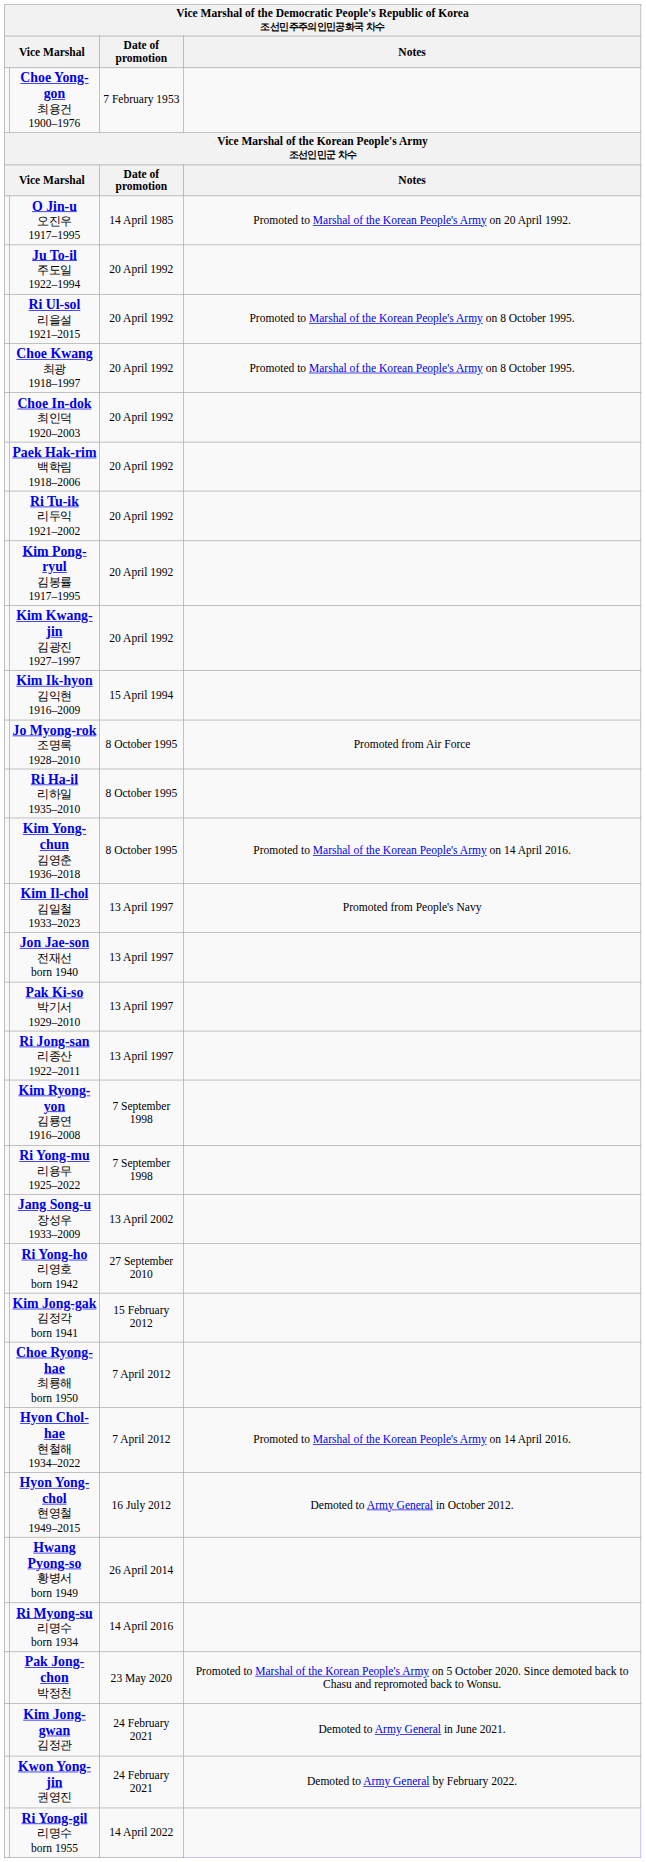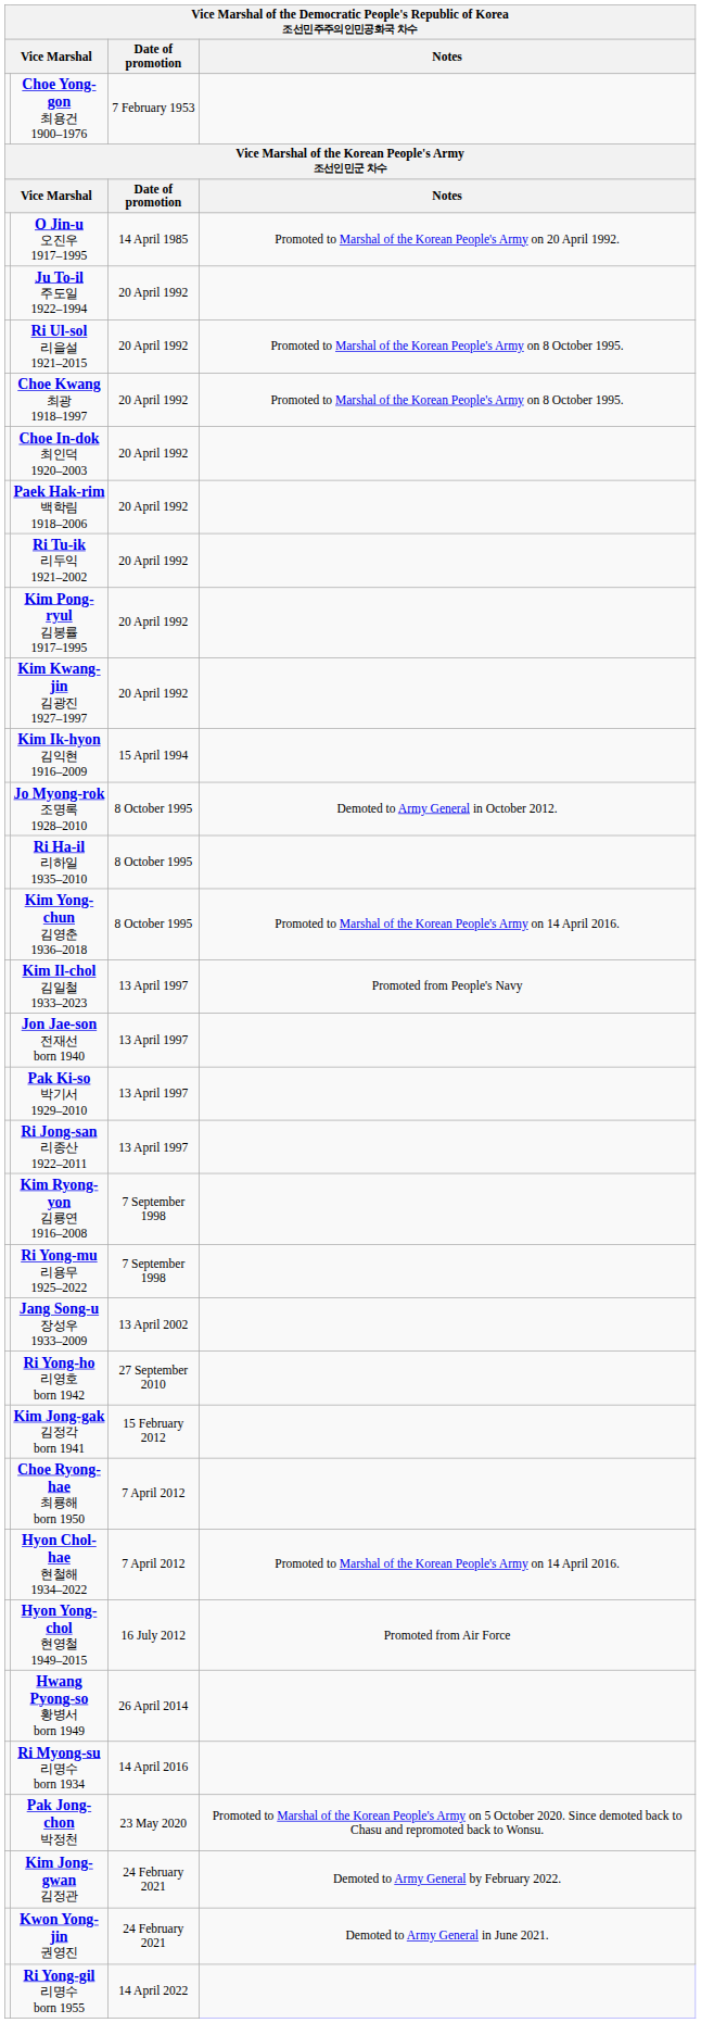Jo Myong-rok 조명록 1928–2010 | Notes: Promoted from Air Force -> Demoted to Army General in October 2012.
Hyon Yong-chol 현영철 1949–2015 | Notes: Demoted to Army General in October 2012. -> Promoted from Air Force
Kim Jong-gwan 김정관 | Notes: Demoted to Army General in June 2021. -> Demoted to Army General by February 2022.
Kwon Yong-jin 권영진 | Notes: Demoted to Army General by February 2022. -> Demoted to Army General in June 2021.
